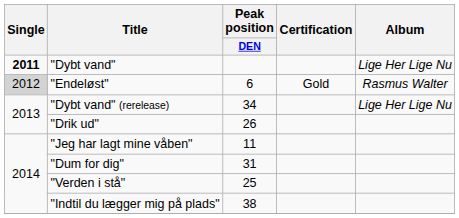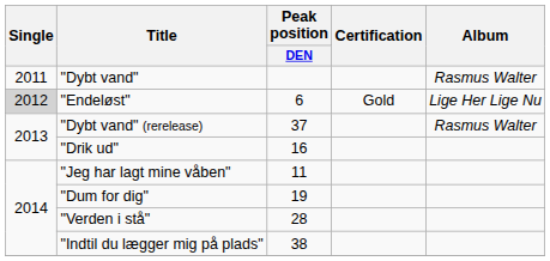"Dybt vand" | Single: bold -> normal
"Dybt vand" | Album: Lige Her Lige Nu -> Rasmus Walter
"Endeløst" | Album: Rasmus Walter -> Lige Her Lige Nu
"Dybt vand" (rerelease) | Peak position / DEN: 34 -> 37
"Dybt vand" (rerelease) | Album: Lige Her Lige Nu -> Rasmus Walter
"Drik ud" | Peak position / DEN: 26 -> 16
"Dum for dig" | Peak position / DEN: 31 -> 19
"Verden i stå" | Peak position / DEN: 25 -> 28
